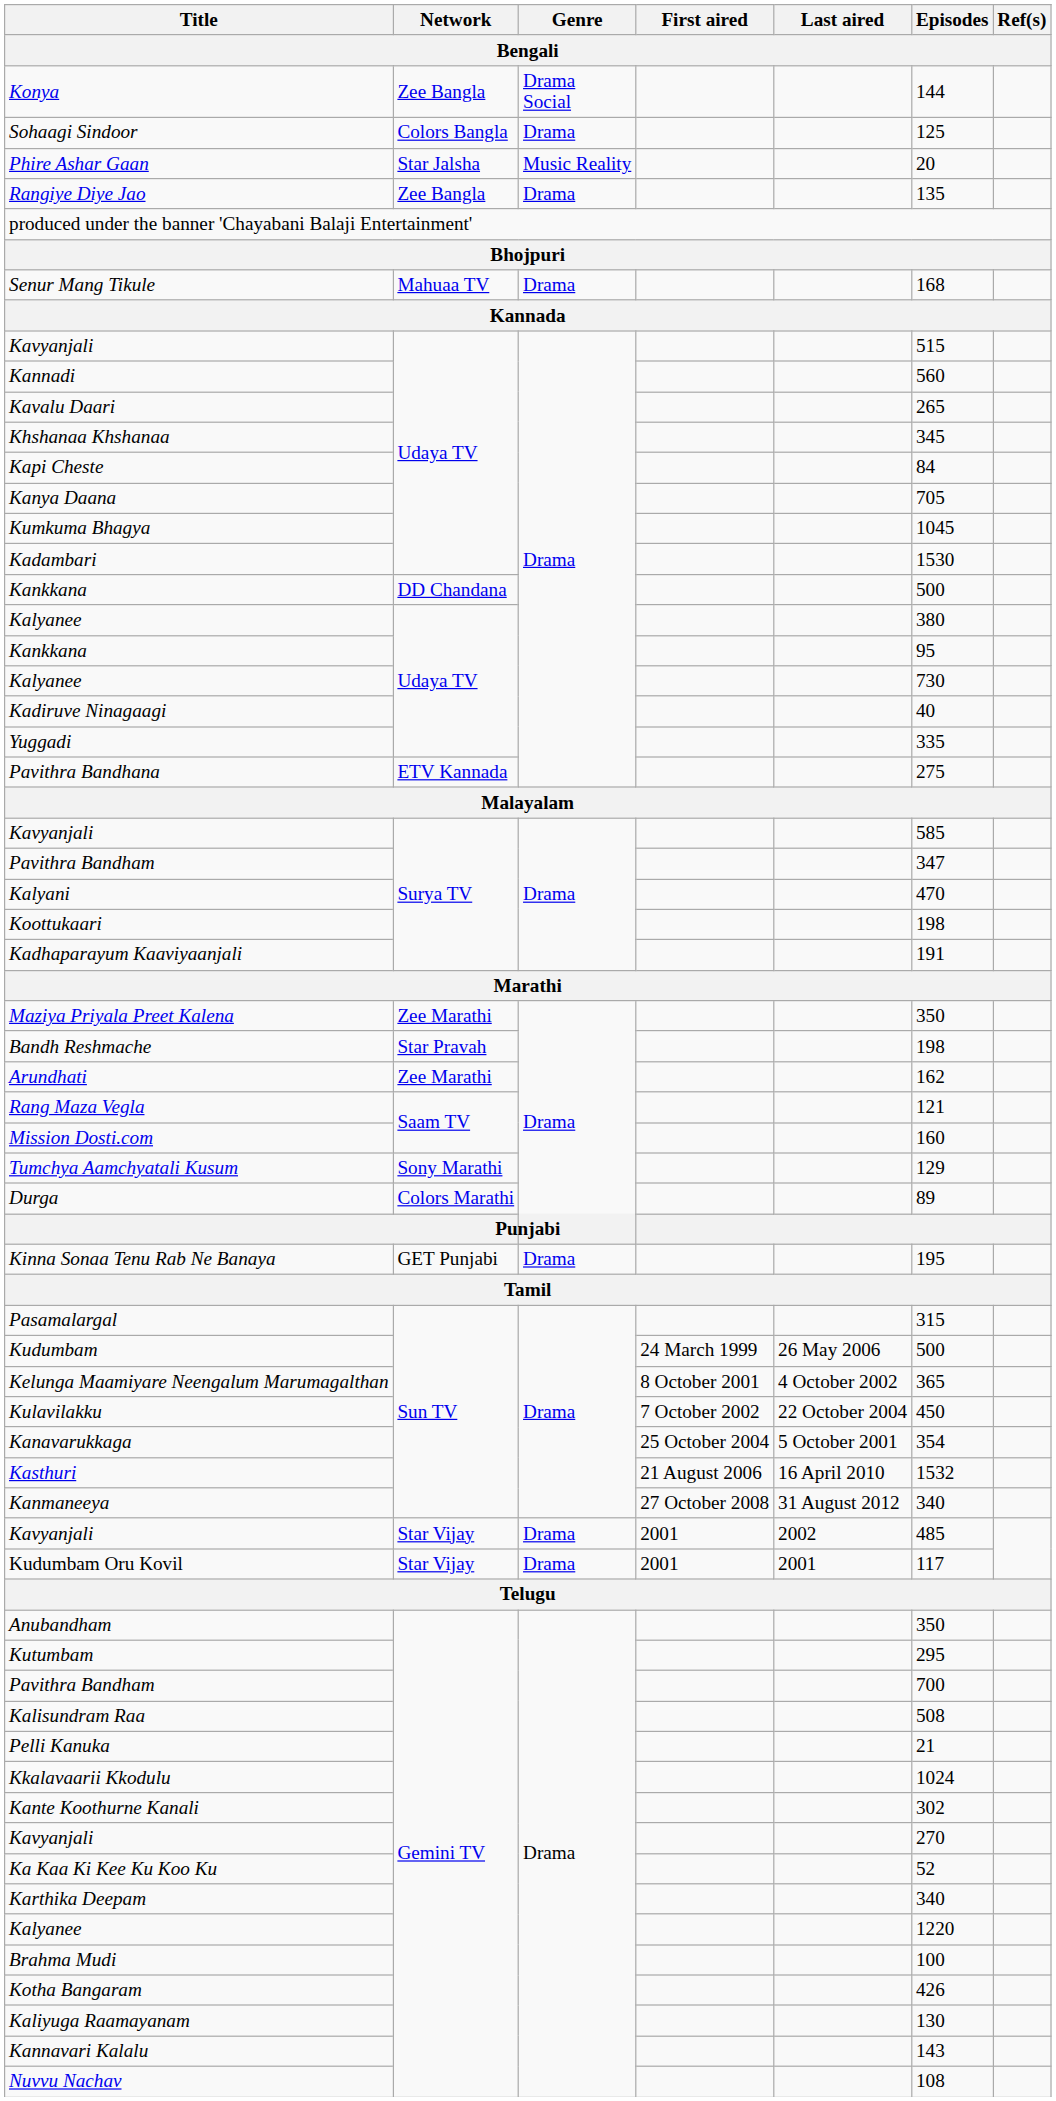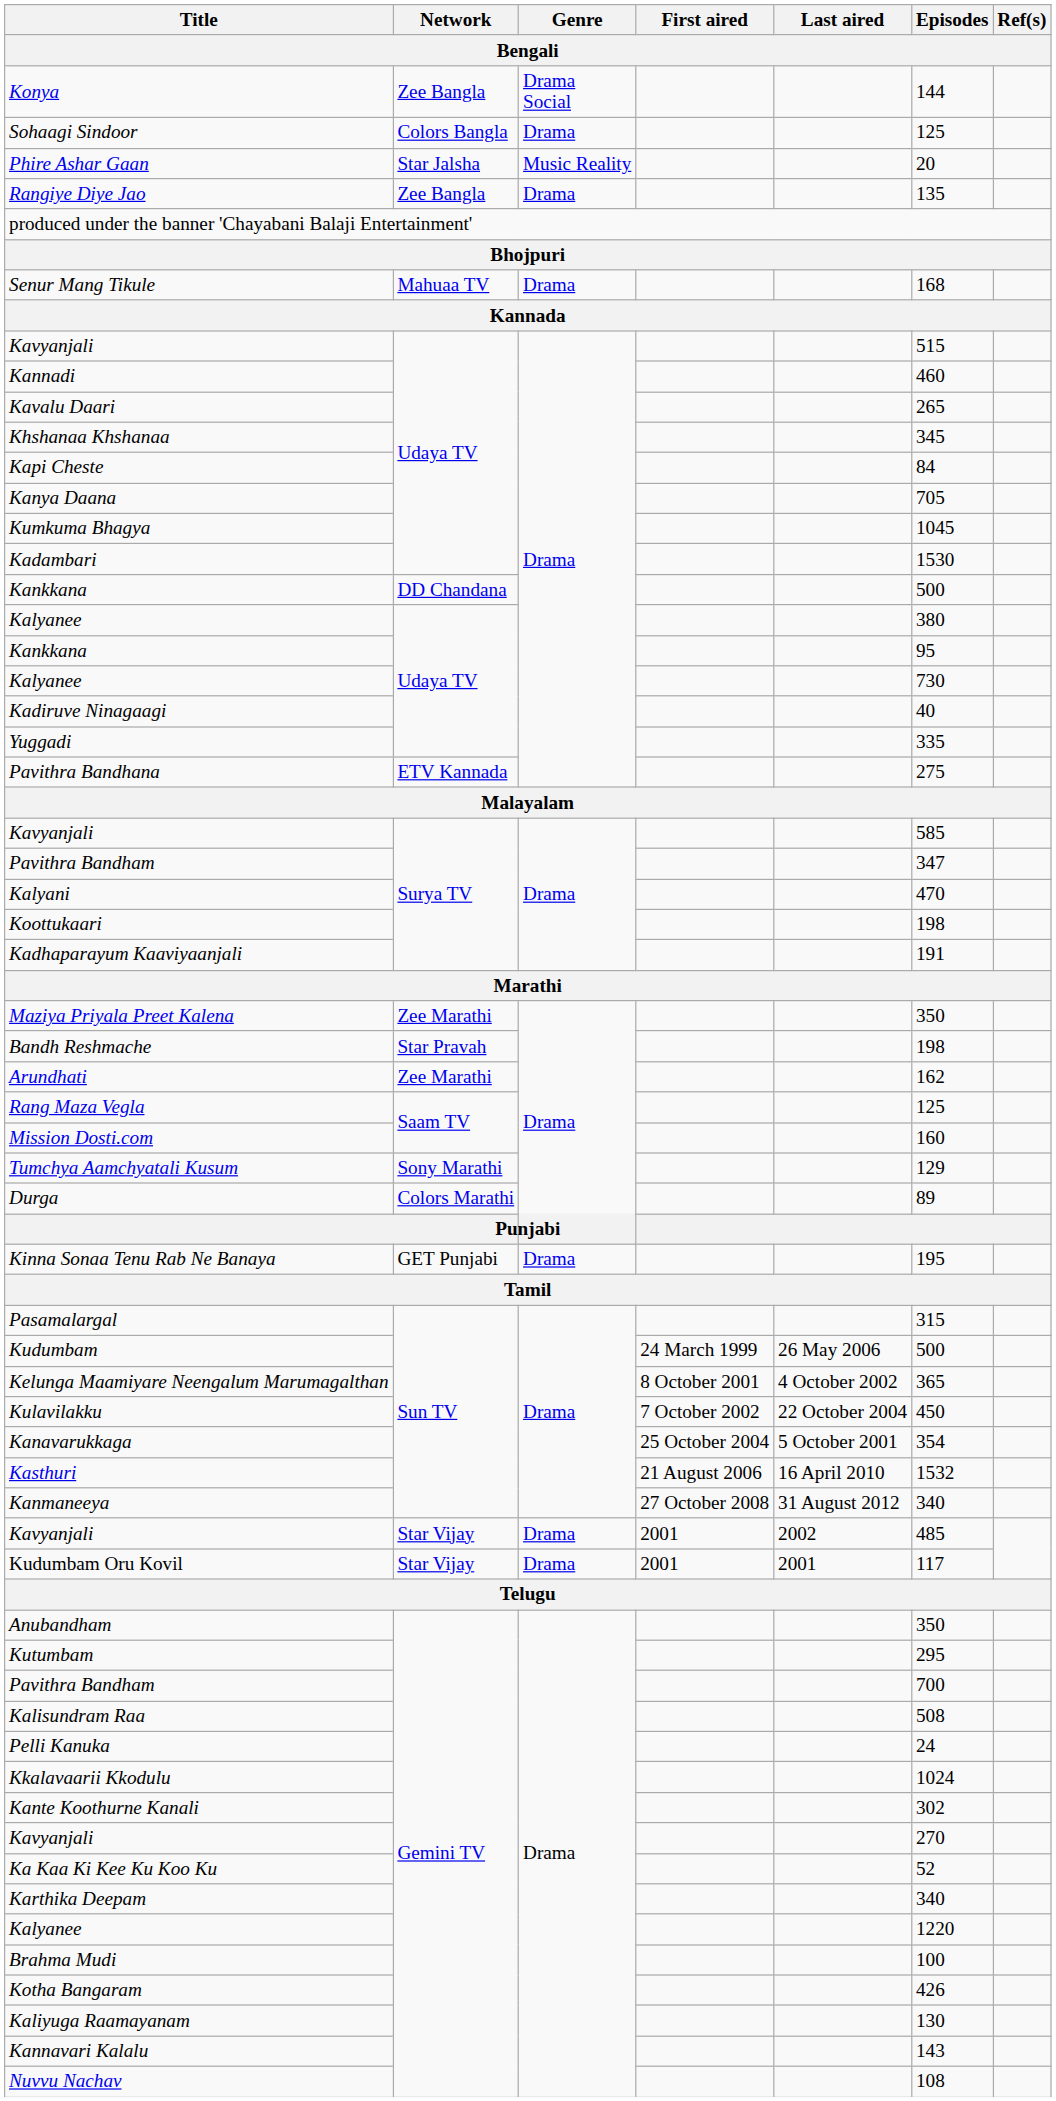Kannadi | Episodes / Bengali: 560 -> 460
Rang Maza Vegla | Episodes / Bengali: 121 -> 125
Pelli Kanuka | Episodes / Bengali: 21 -> 24
